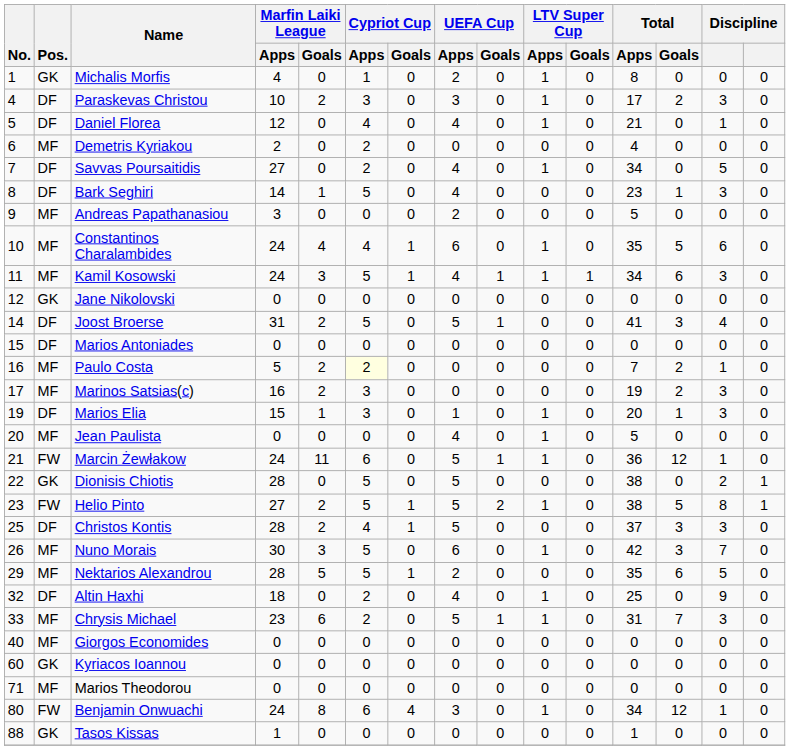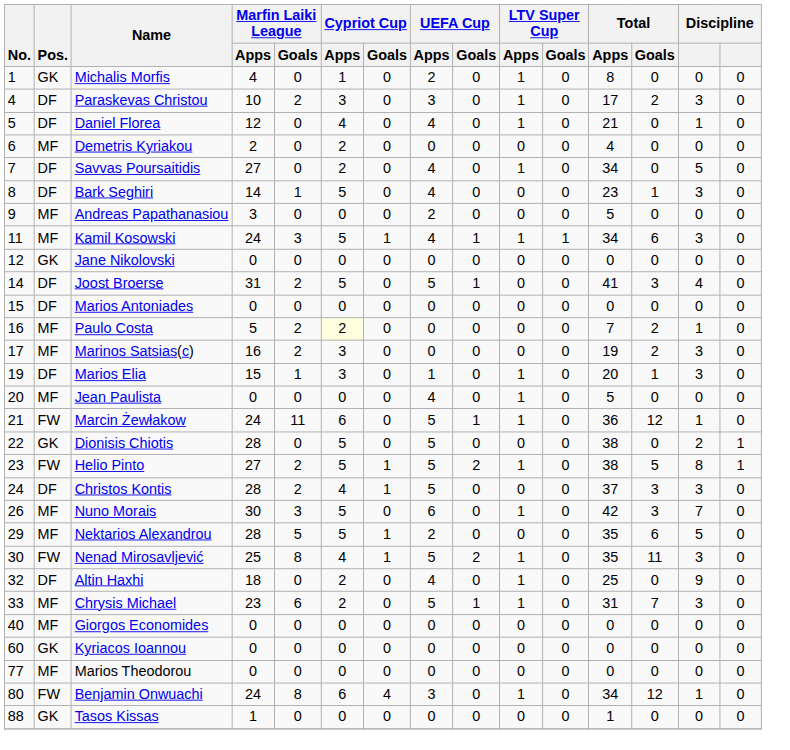- row: 10 | MF | Constantinos Charalambides | 24 | 4 | 4 | 1 | 6 | 0 | 1 | 0 | 35 | 5 | 6 | 0
Christos Kontis | No.: 25 -> 24
+ row: 30 | FW | Nenad Mirosavljević | 25 | 8 | 4 | 1 | 5 | 2 | 1 | 0 | 35 | 11 | 3 | 0
Marios Theodorou | No.: 71 -> 77
